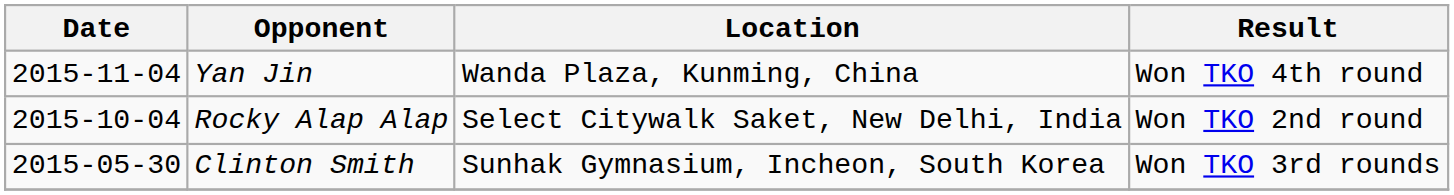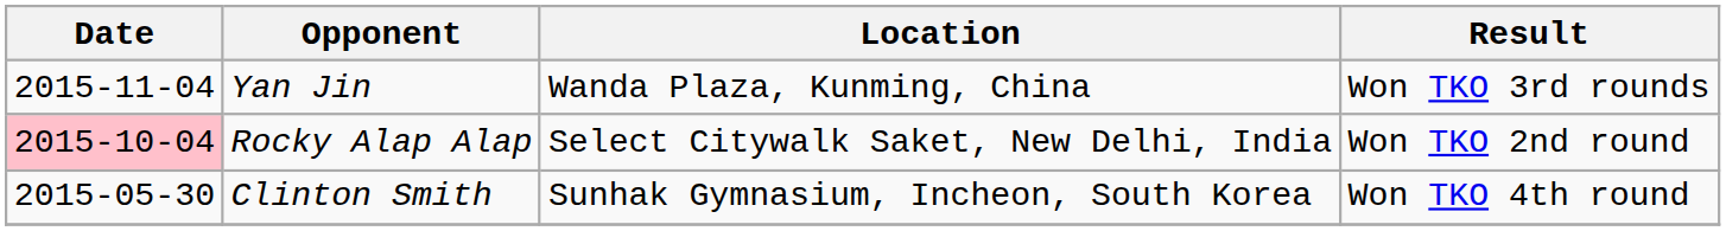Yan Jin | Result: Won TKO 4th round -> Won TKO 3rd rounds
Rocky Alap Alap | Date: no background -> pink background
Clinton Smith | Result: Won TKO 3rd rounds -> Won TKO 4th round
